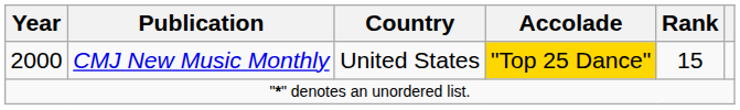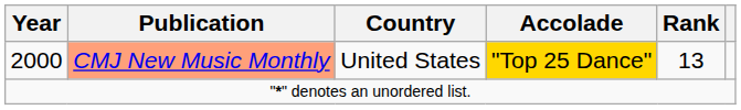2000 | Publication: no background -> lightsalmon background
2000 | Rank: 15 -> 13
